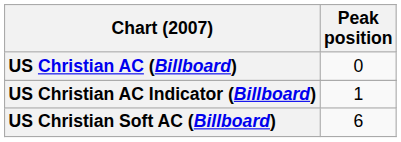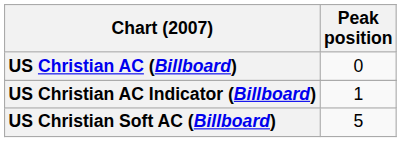US Christian Soft AC (Billboard) | Peak position: 6 -> 5
